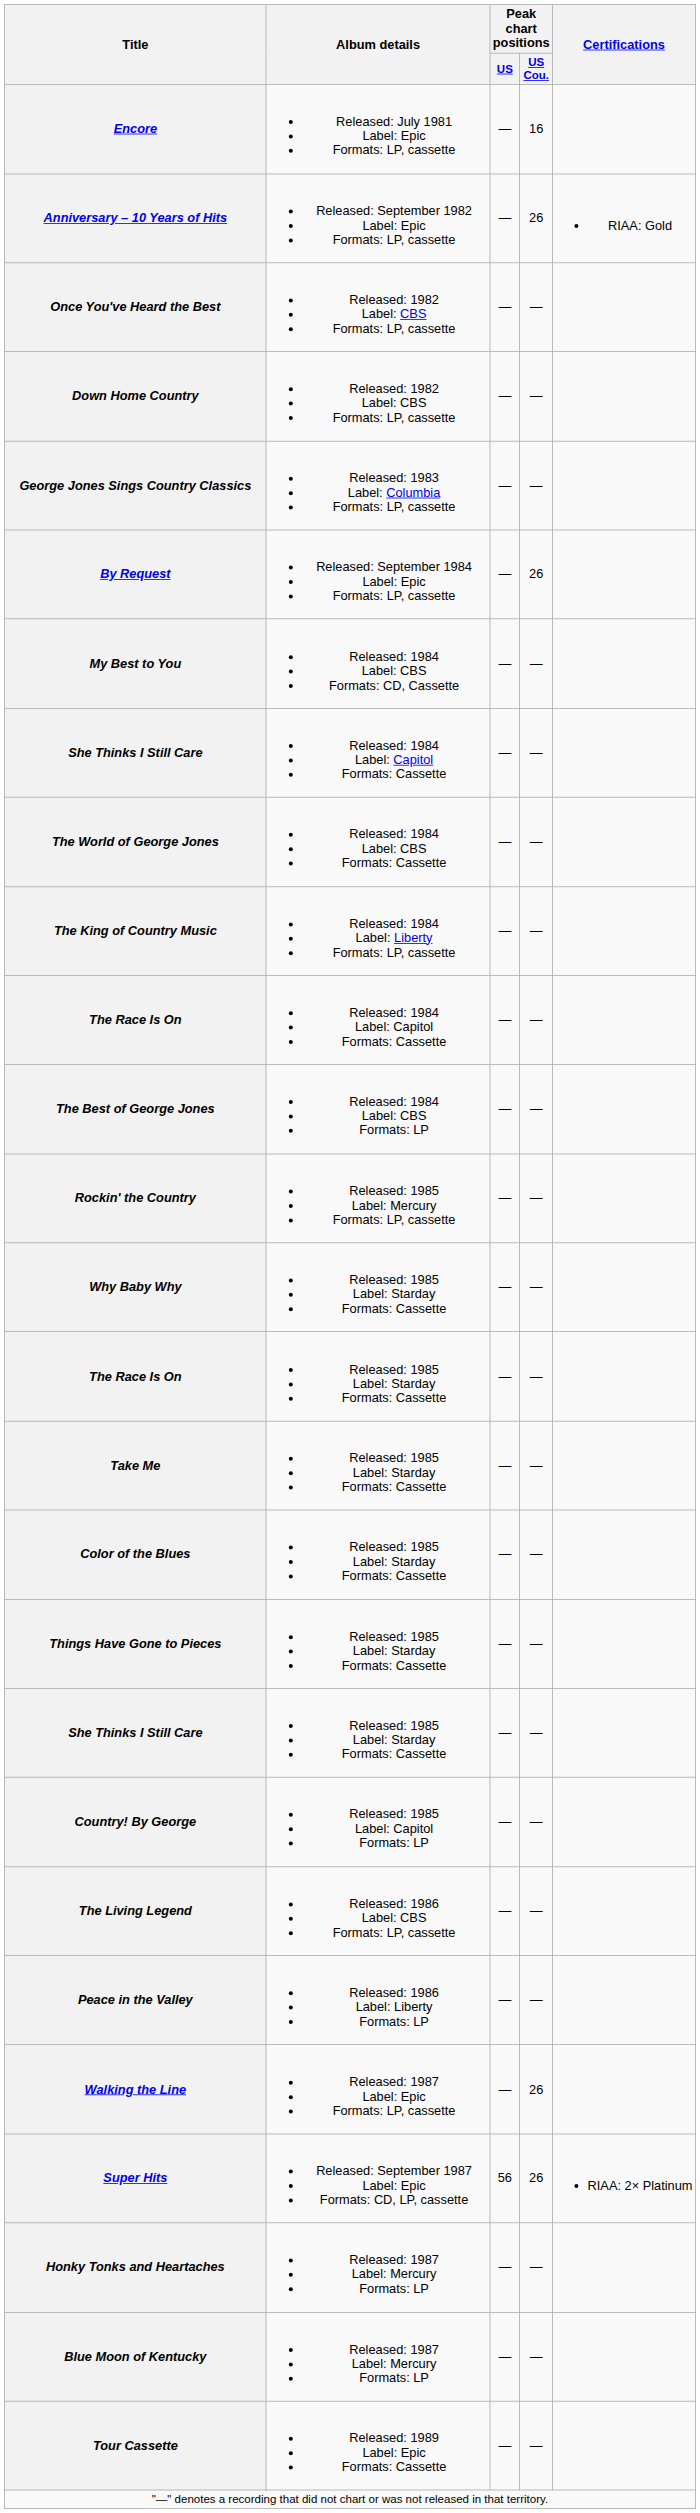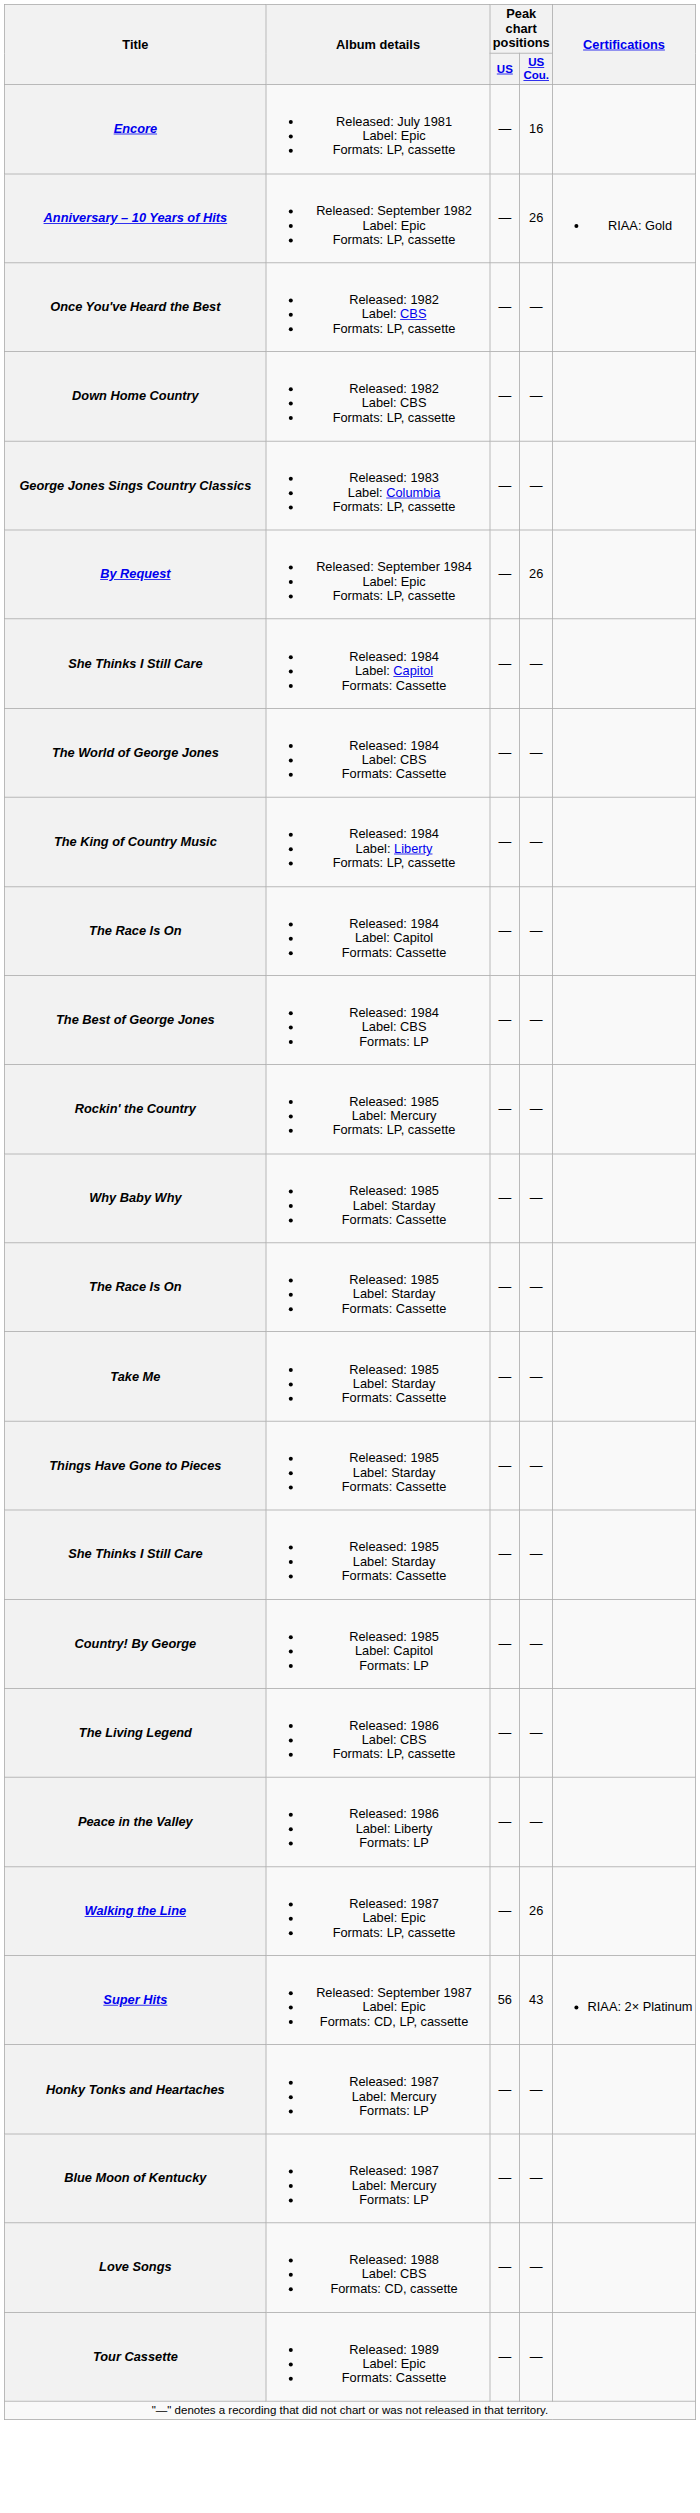- row: My Best to You | Released: 1984 Label: CBS Formats: CD, Cassette | — | —
- row: Color of the Blues | Released: 1985 Label: Starday Formats: Cassette | — | —
Super Hits | Peak chart positions / US Cou.: 26 -> 43
+ row: Love Songs | Released: 1988 Label: CBS Formats: CD, cassette | — | —
